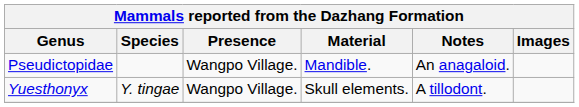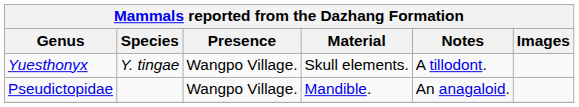rows swapped: Pseudictopidae <-> Yuesthonyx
